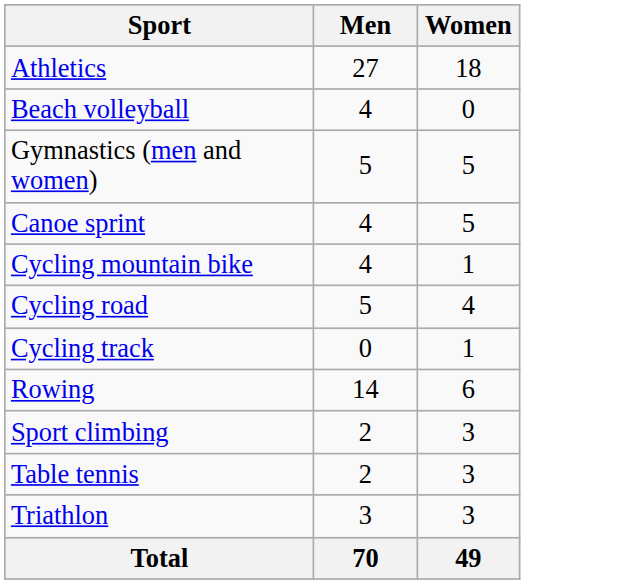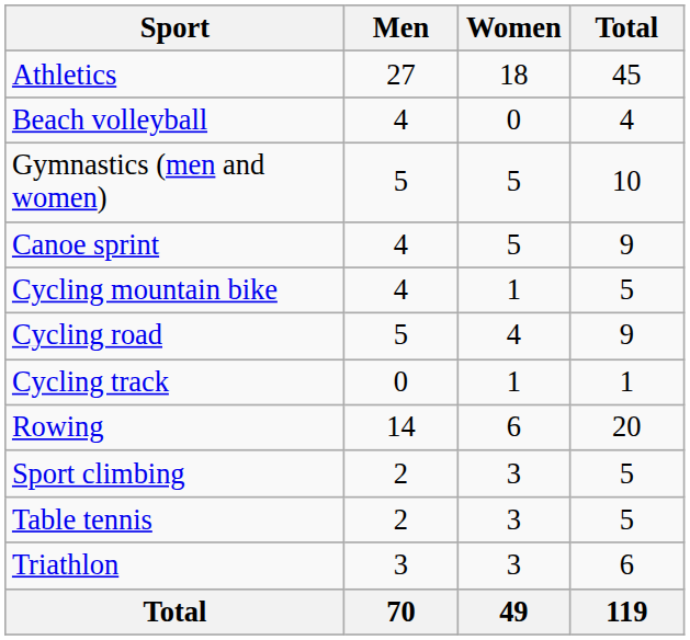+ column: Total | 45 | 4 | 10 | 9 | 5 | 9 | 1 | 20 | 5 | 5 | 6 | 119
